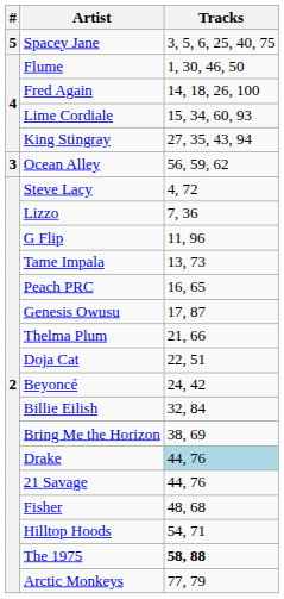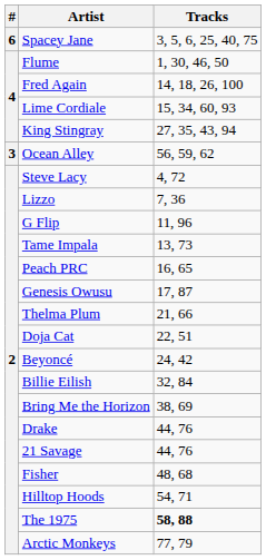Spacey Jane | #: 5 -> 6
Drake | Tracks: lightblue background -> no background
